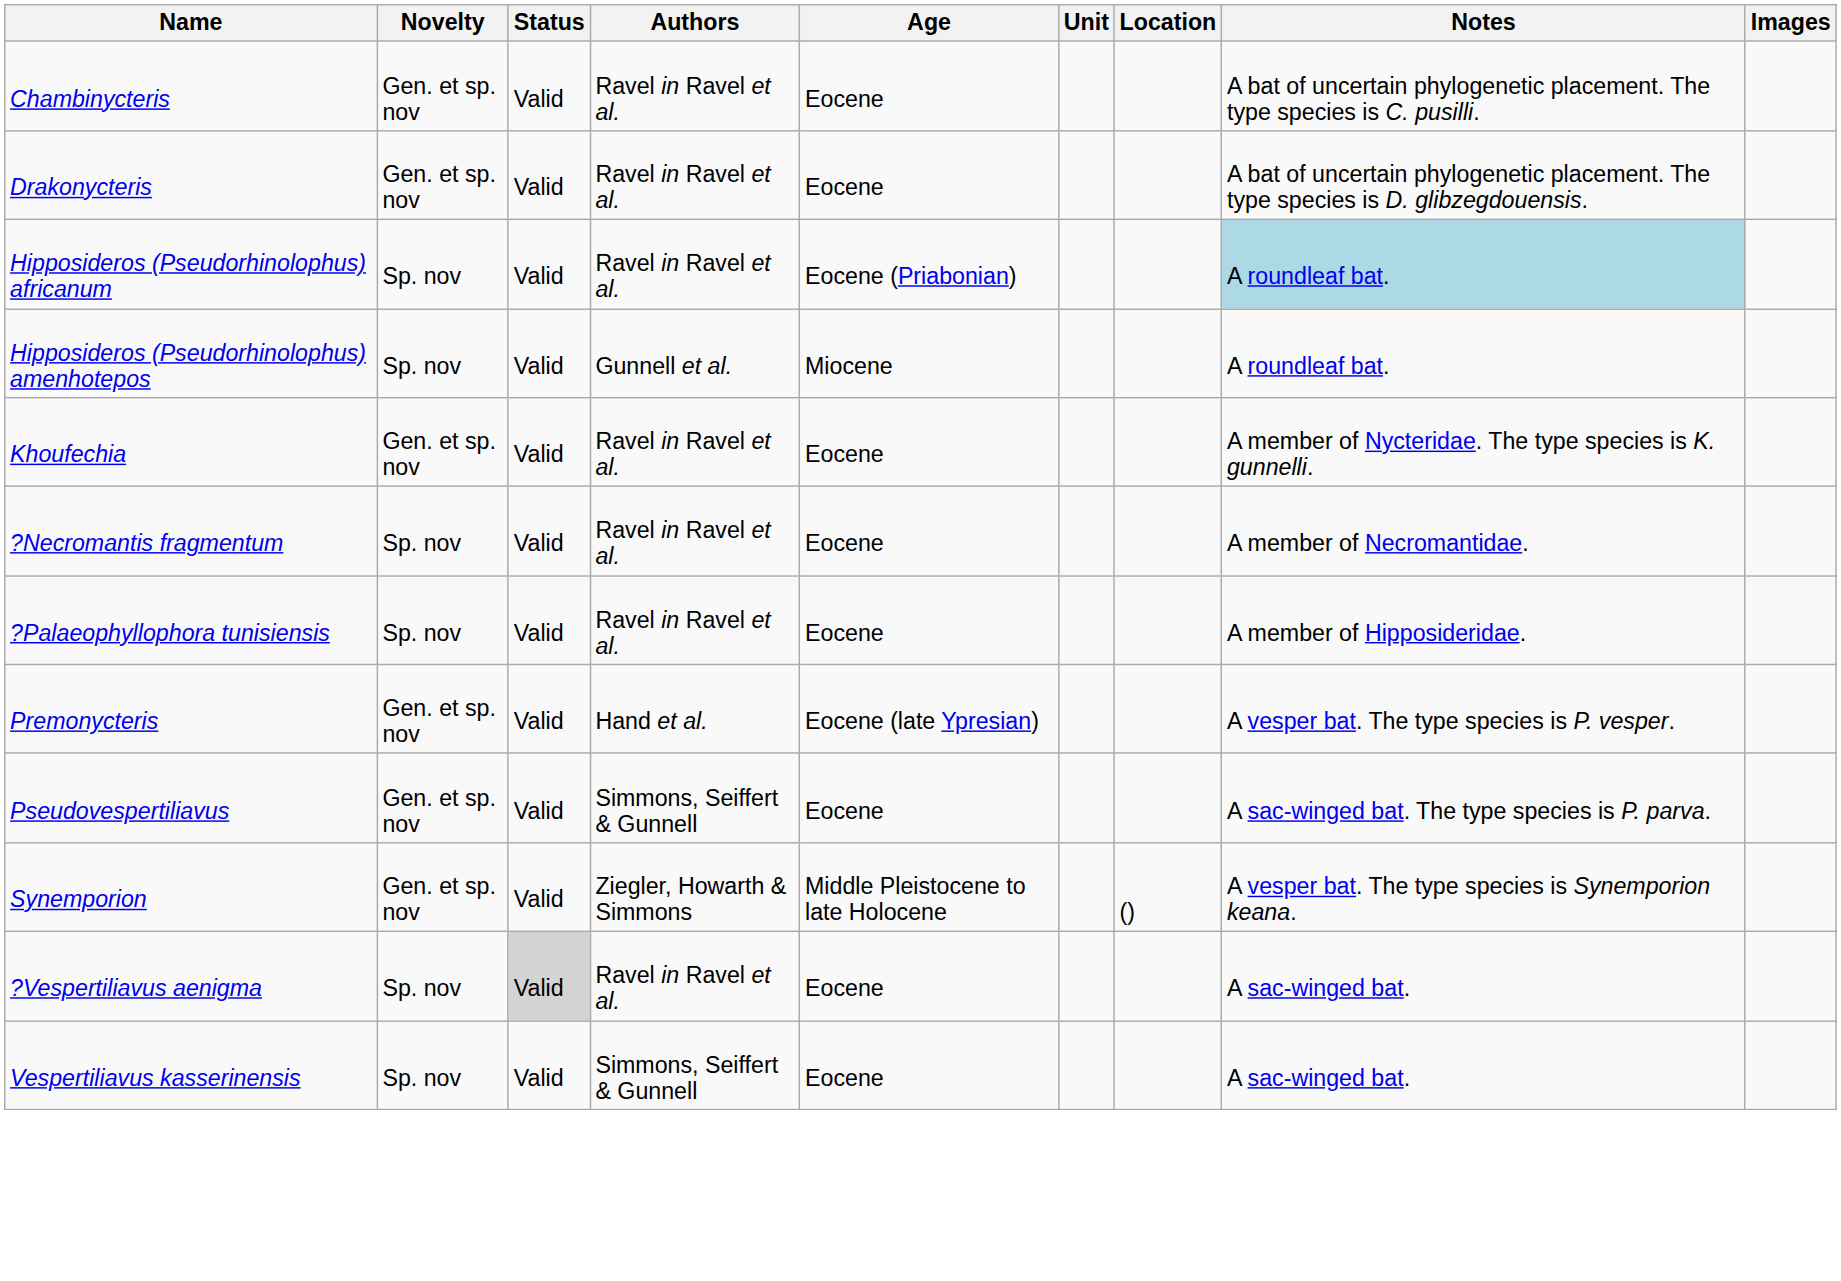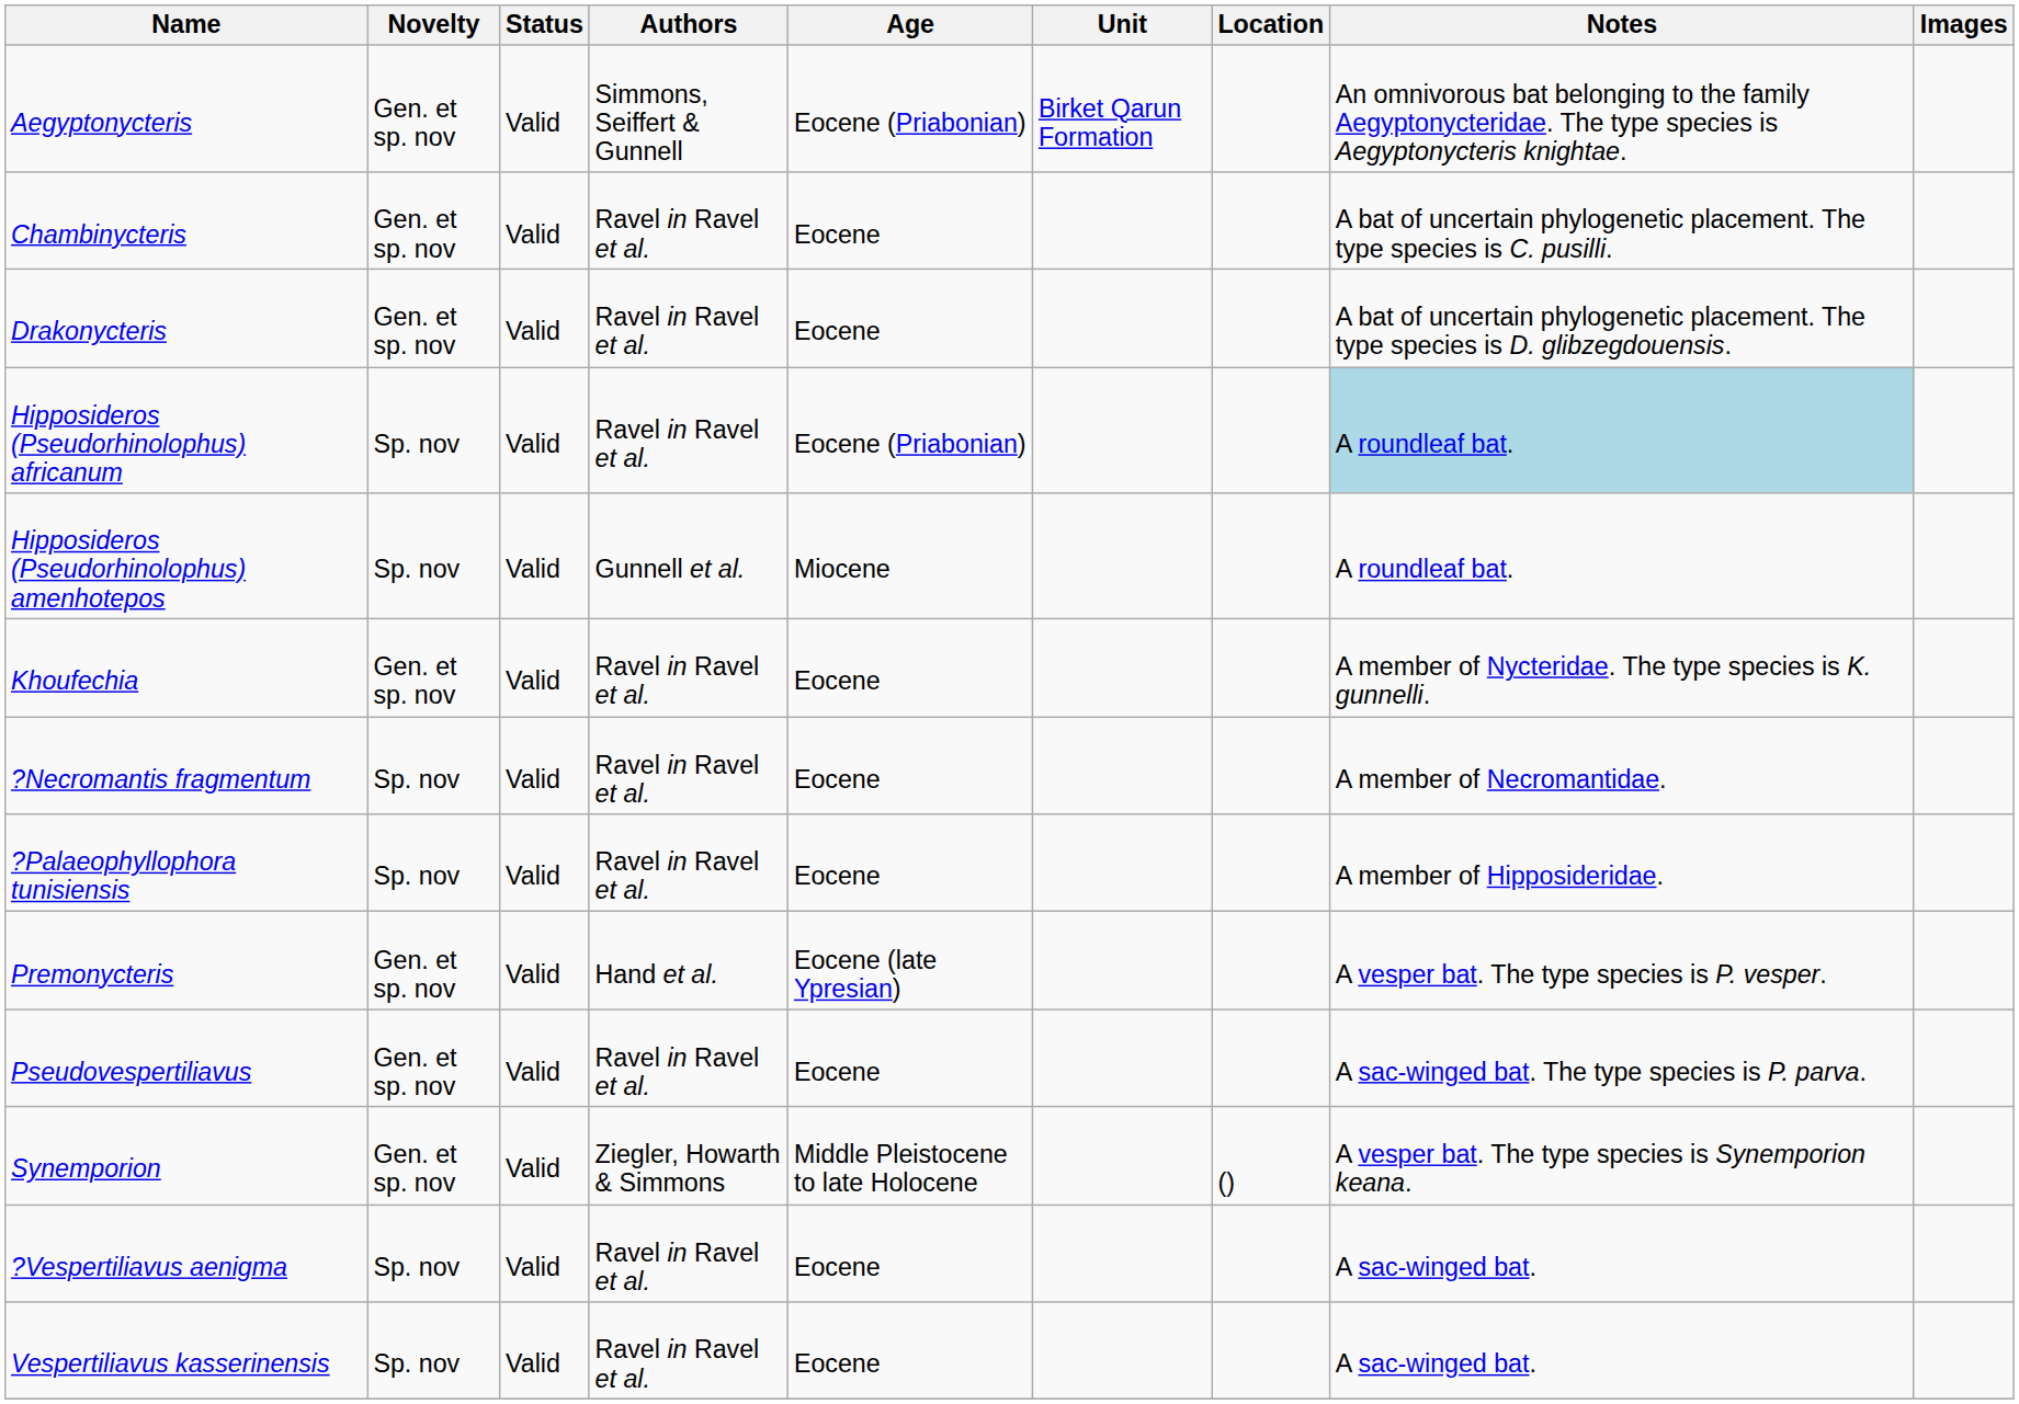+ row: Aegyptonycteris | Gen. et sp. nov | Valid | Simmons, Seiffert & Gunnell | Eocene (Priabonian) | Birket Qarun Formation | An omnivorous bat belonging to the family Aegyptonycteridae. The type species is Aegyptonycteris knightae.
Pseudovespertiliavus | Authors: Simmons, Seiffert & Gunnell -> Ravel in Ravel et al.
?Vespertiliavus aenigma | Status: lightgrey background -> no background
Vespertiliavus kasserinensis | Authors: Simmons, Seiffert & Gunnell -> Ravel in Ravel et al.
